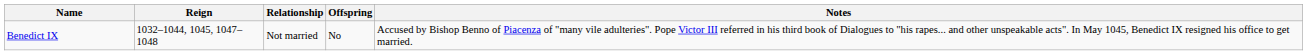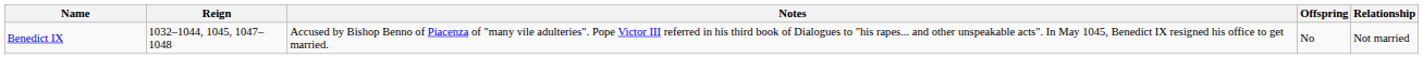columns swapped: Relationship <-> Notes
